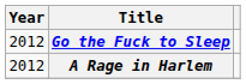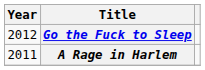A Rage in Harlem | Year: 2012 -> 2011
